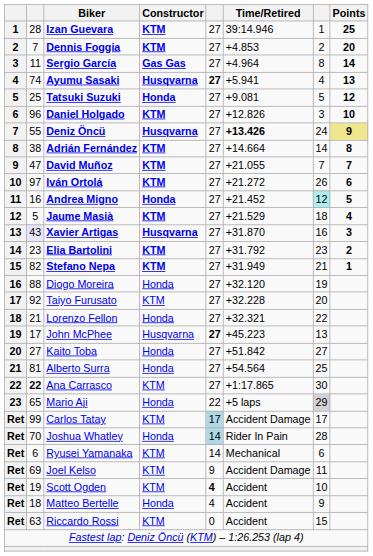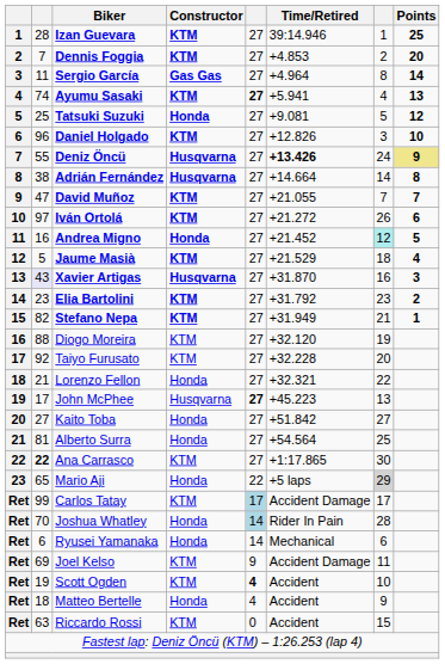Ayumu Sasaki | Constructor: Husqvarna -> KTM
Adrián Fernández | Constructor: KTM -> Husqvarna
Diogo Moreira | Constructor: Honda -> KTM
Ryusei Yamanaka | Constructor: KTM -> Honda
